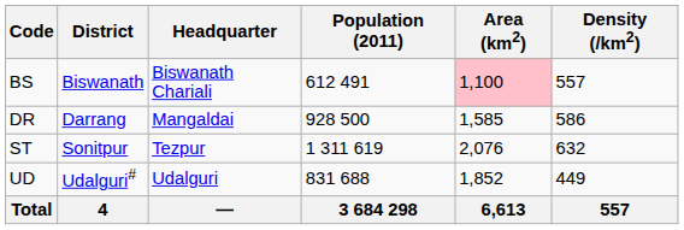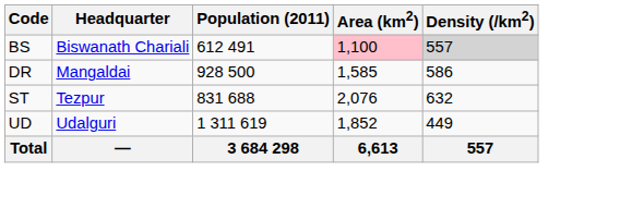- column: District | Biswanath | Darrang | Sonitpur | Udalguri# | 4
BS | Density (/km2): no background -> lightgrey background
ST | Population (2011): 1 311 619 -> 831 688
UD | Population (2011): 831 688 -> 1 311 619
